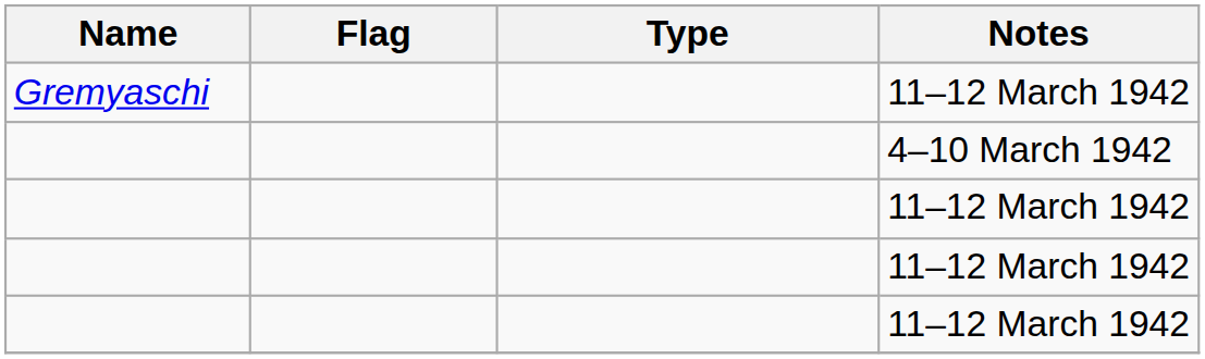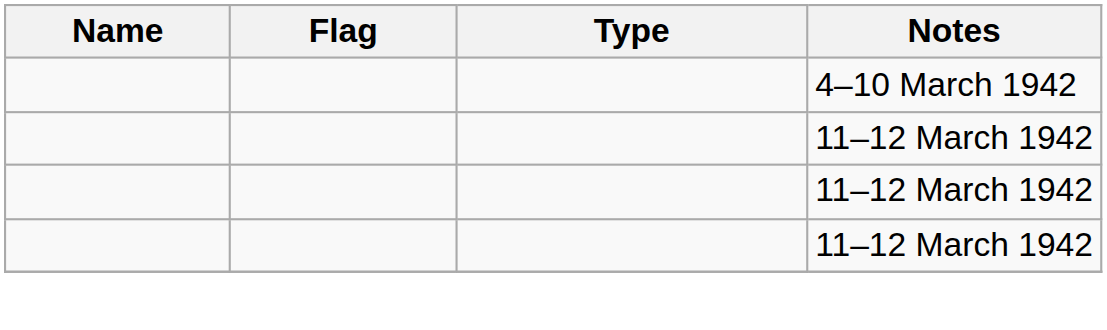- row: Gremyaschi | 11–12 March 1942
